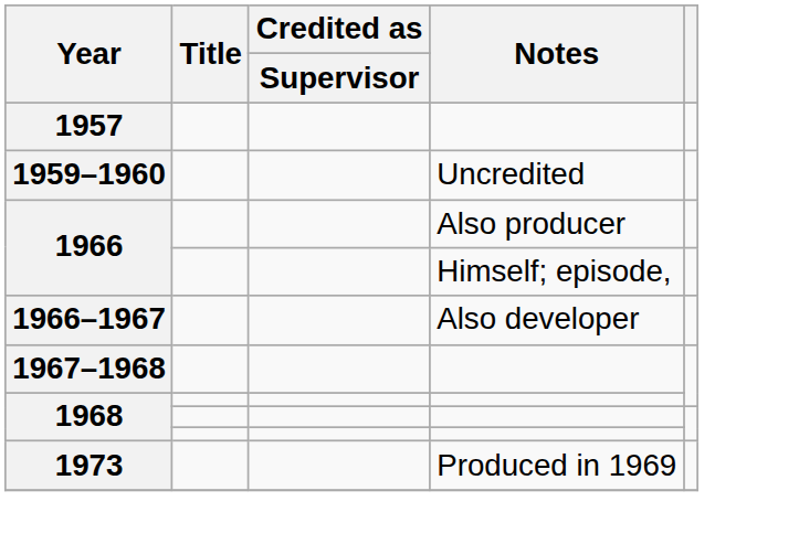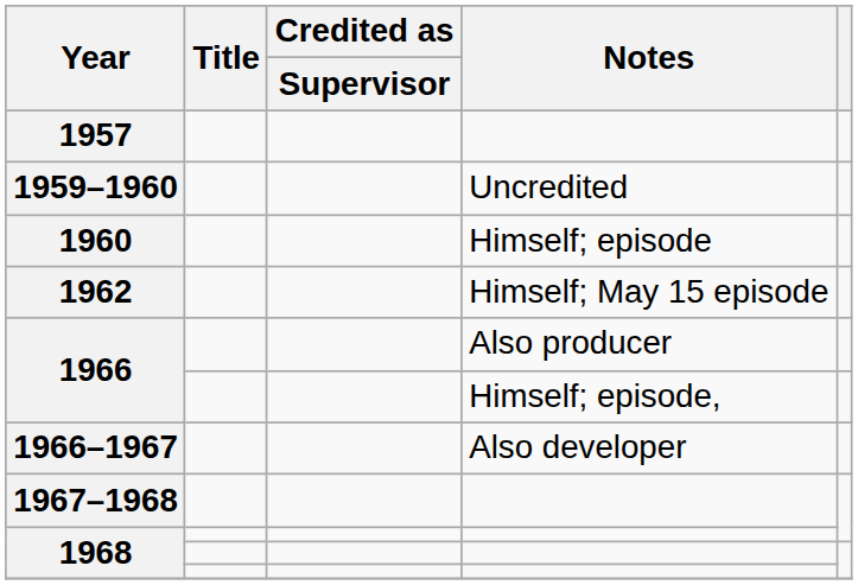+ row: 1960 | Himself; episode
+ row: 1962 | Himself; May 15 episode
- row: 1973 | Produced in 1969
